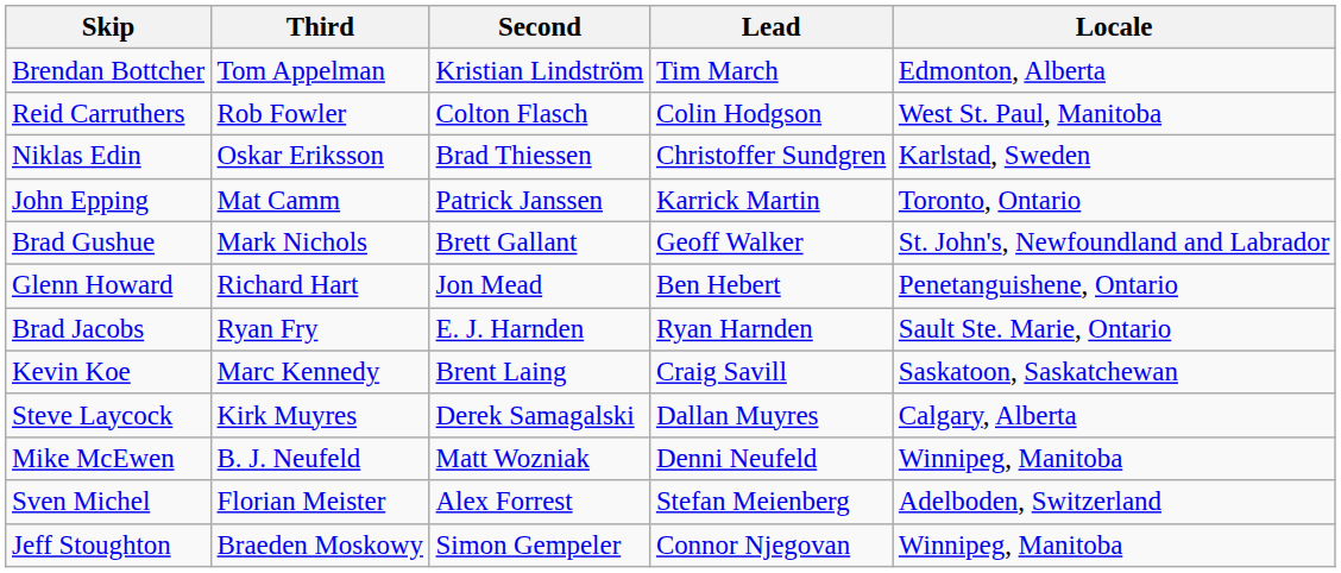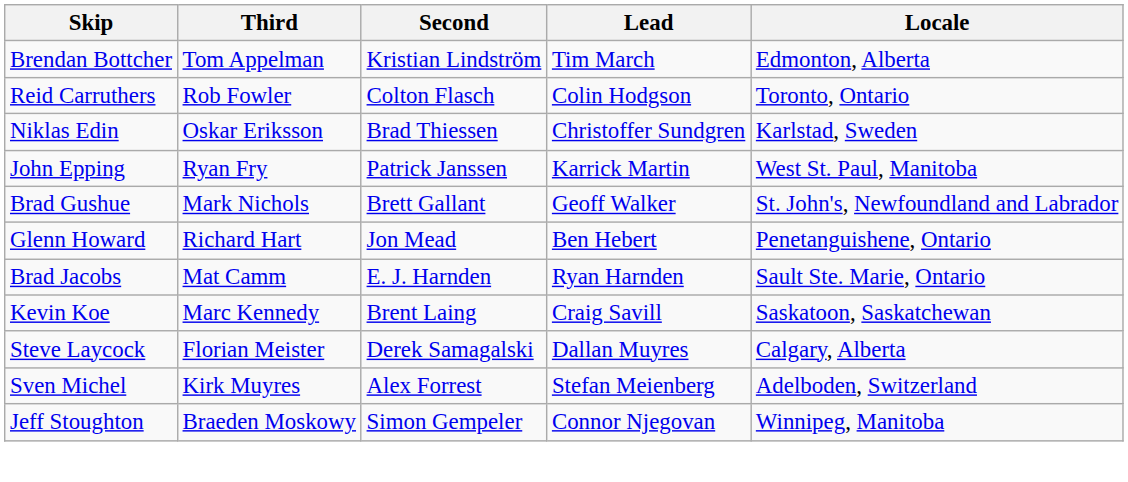Reid Carruthers | Locale: West St. Paul, Manitoba -> Toronto, Ontario
John Epping | Third: Mat Camm -> Ryan Fry
John Epping | Locale: Toronto, Ontario -> West St. Paul, Manitoba
Brad Jacobs | Third: Ryan Fry -> Mat Camm
Steve Laycock | Third: Kirk Muyres -> Florian Meister
- row: Mike McEwen | B. J. Neufeld | Matt Wozniak | Denni Neufeld | Winnipeg, Manitoba
Sven Michel | Third: Florian Meister -> Kirk Muyres
